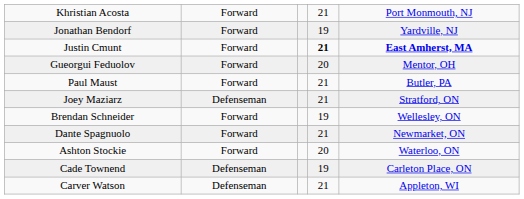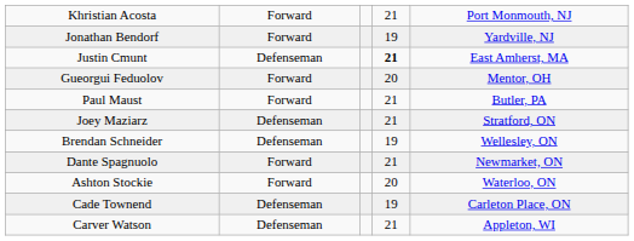Justin Cmunt | column 2: Forward -> Defenseman
Justin Cmunt | column 5: bold -> normal
Brendan Schneider | column 2: Forward -> Defenseman
